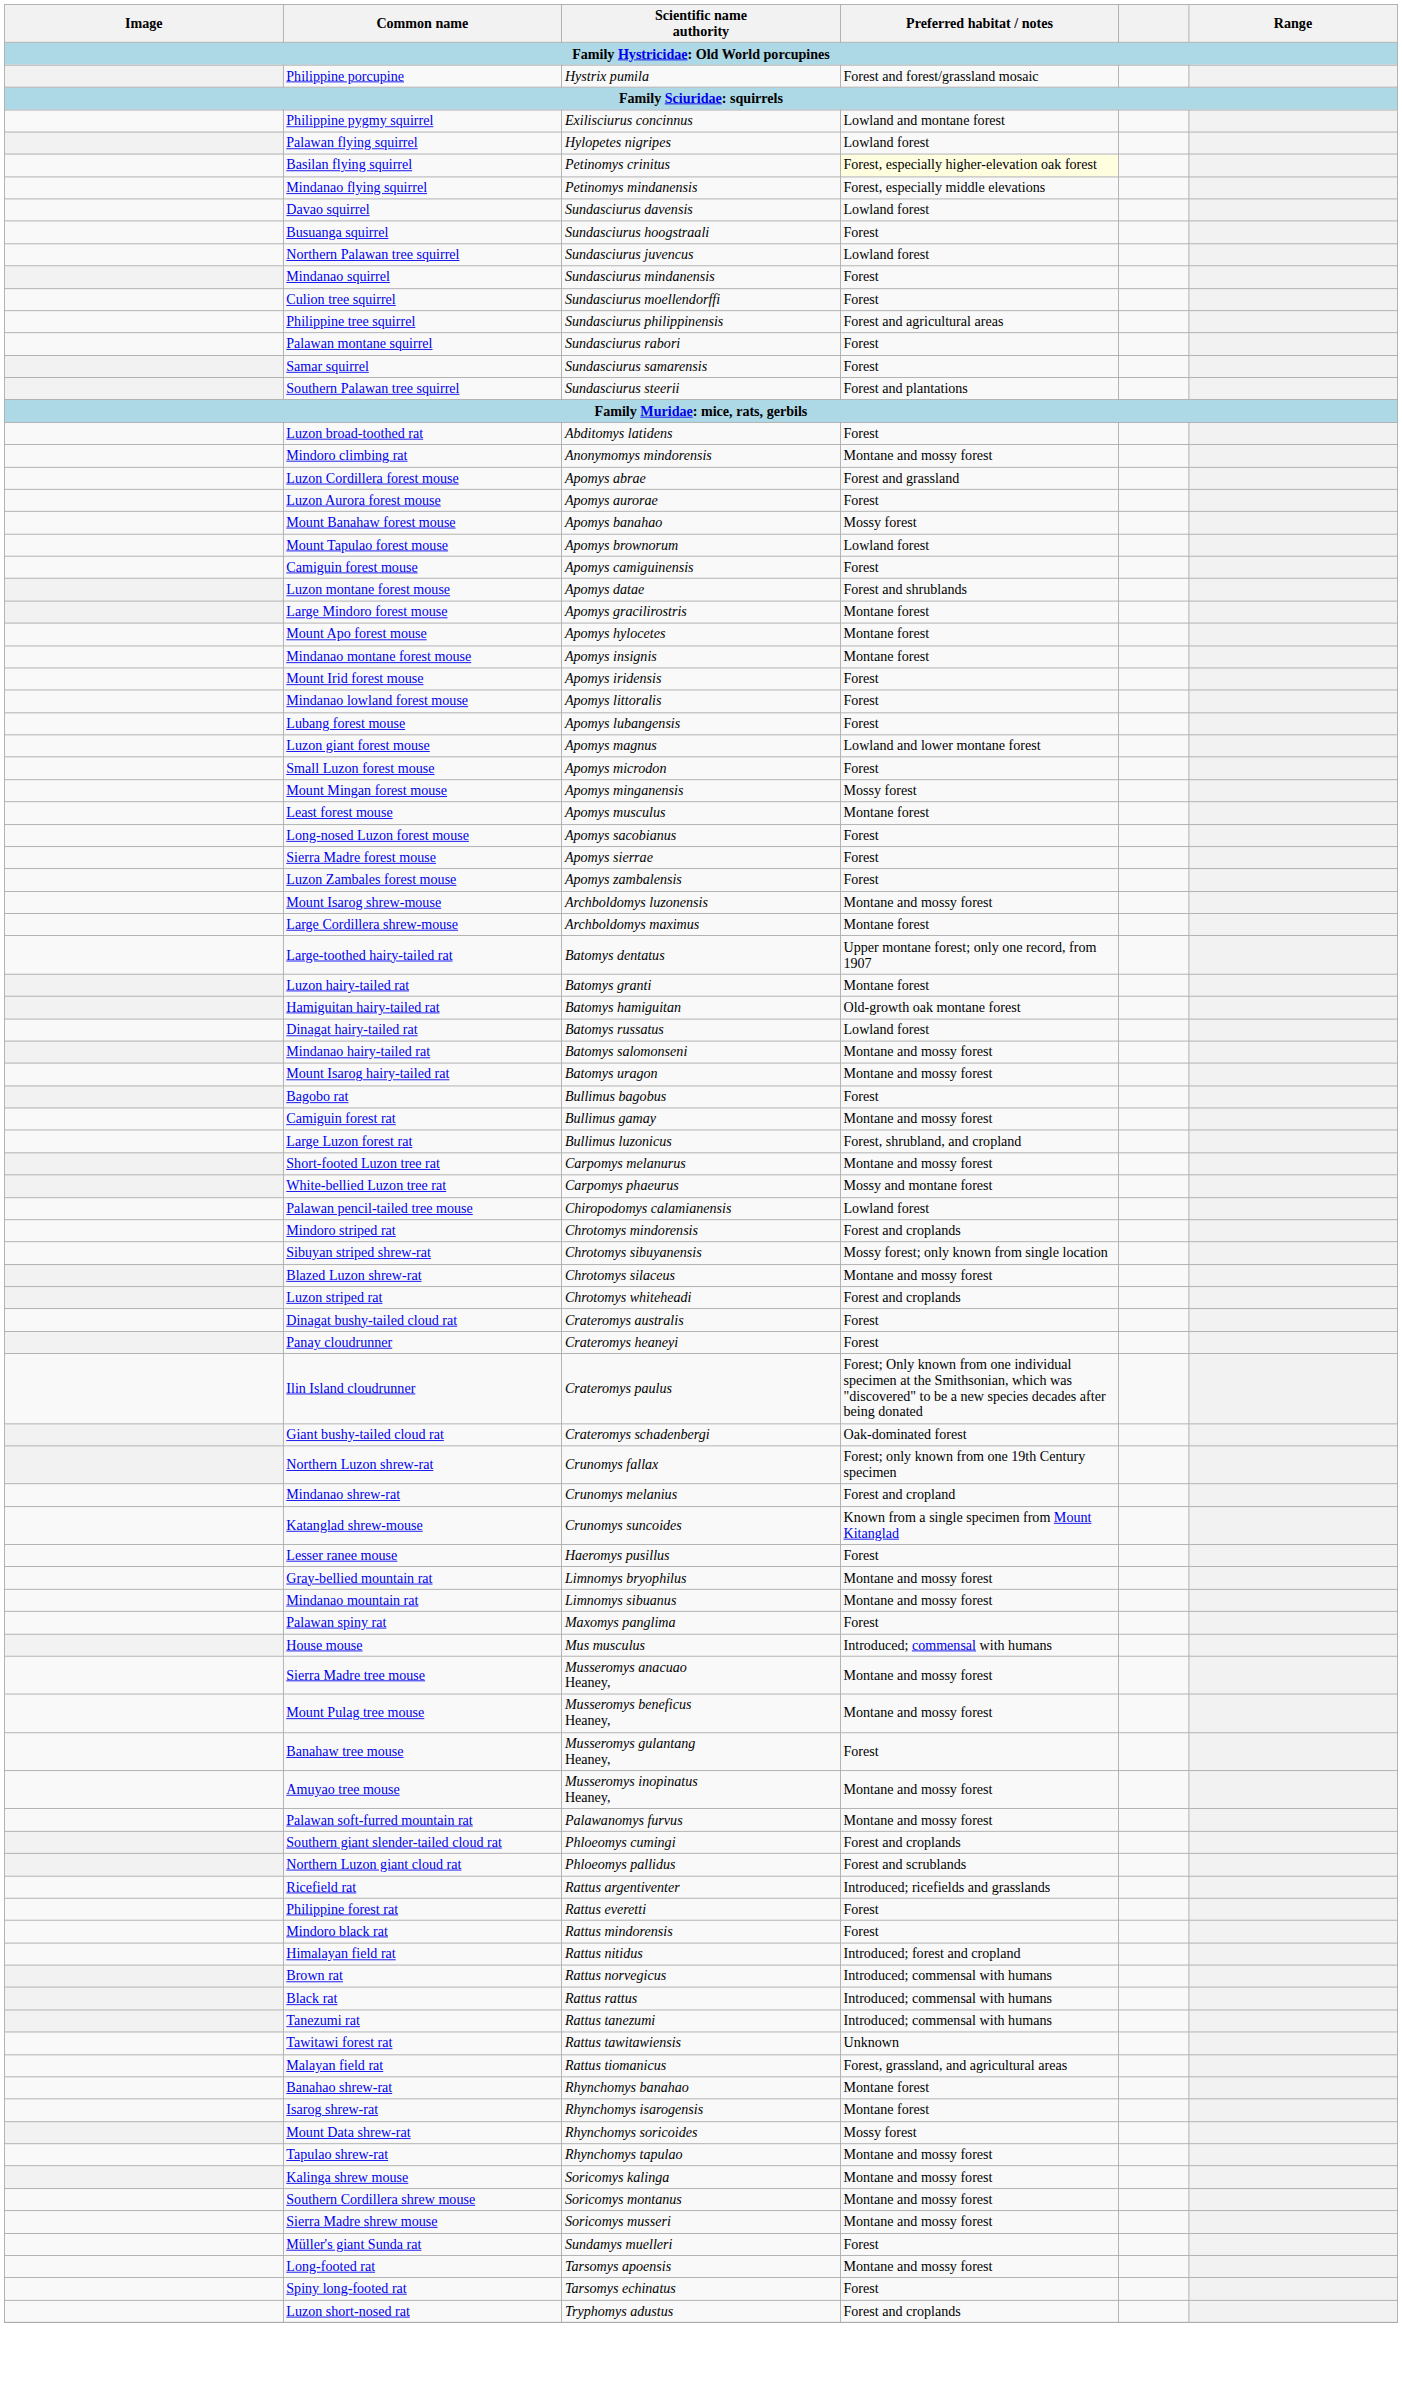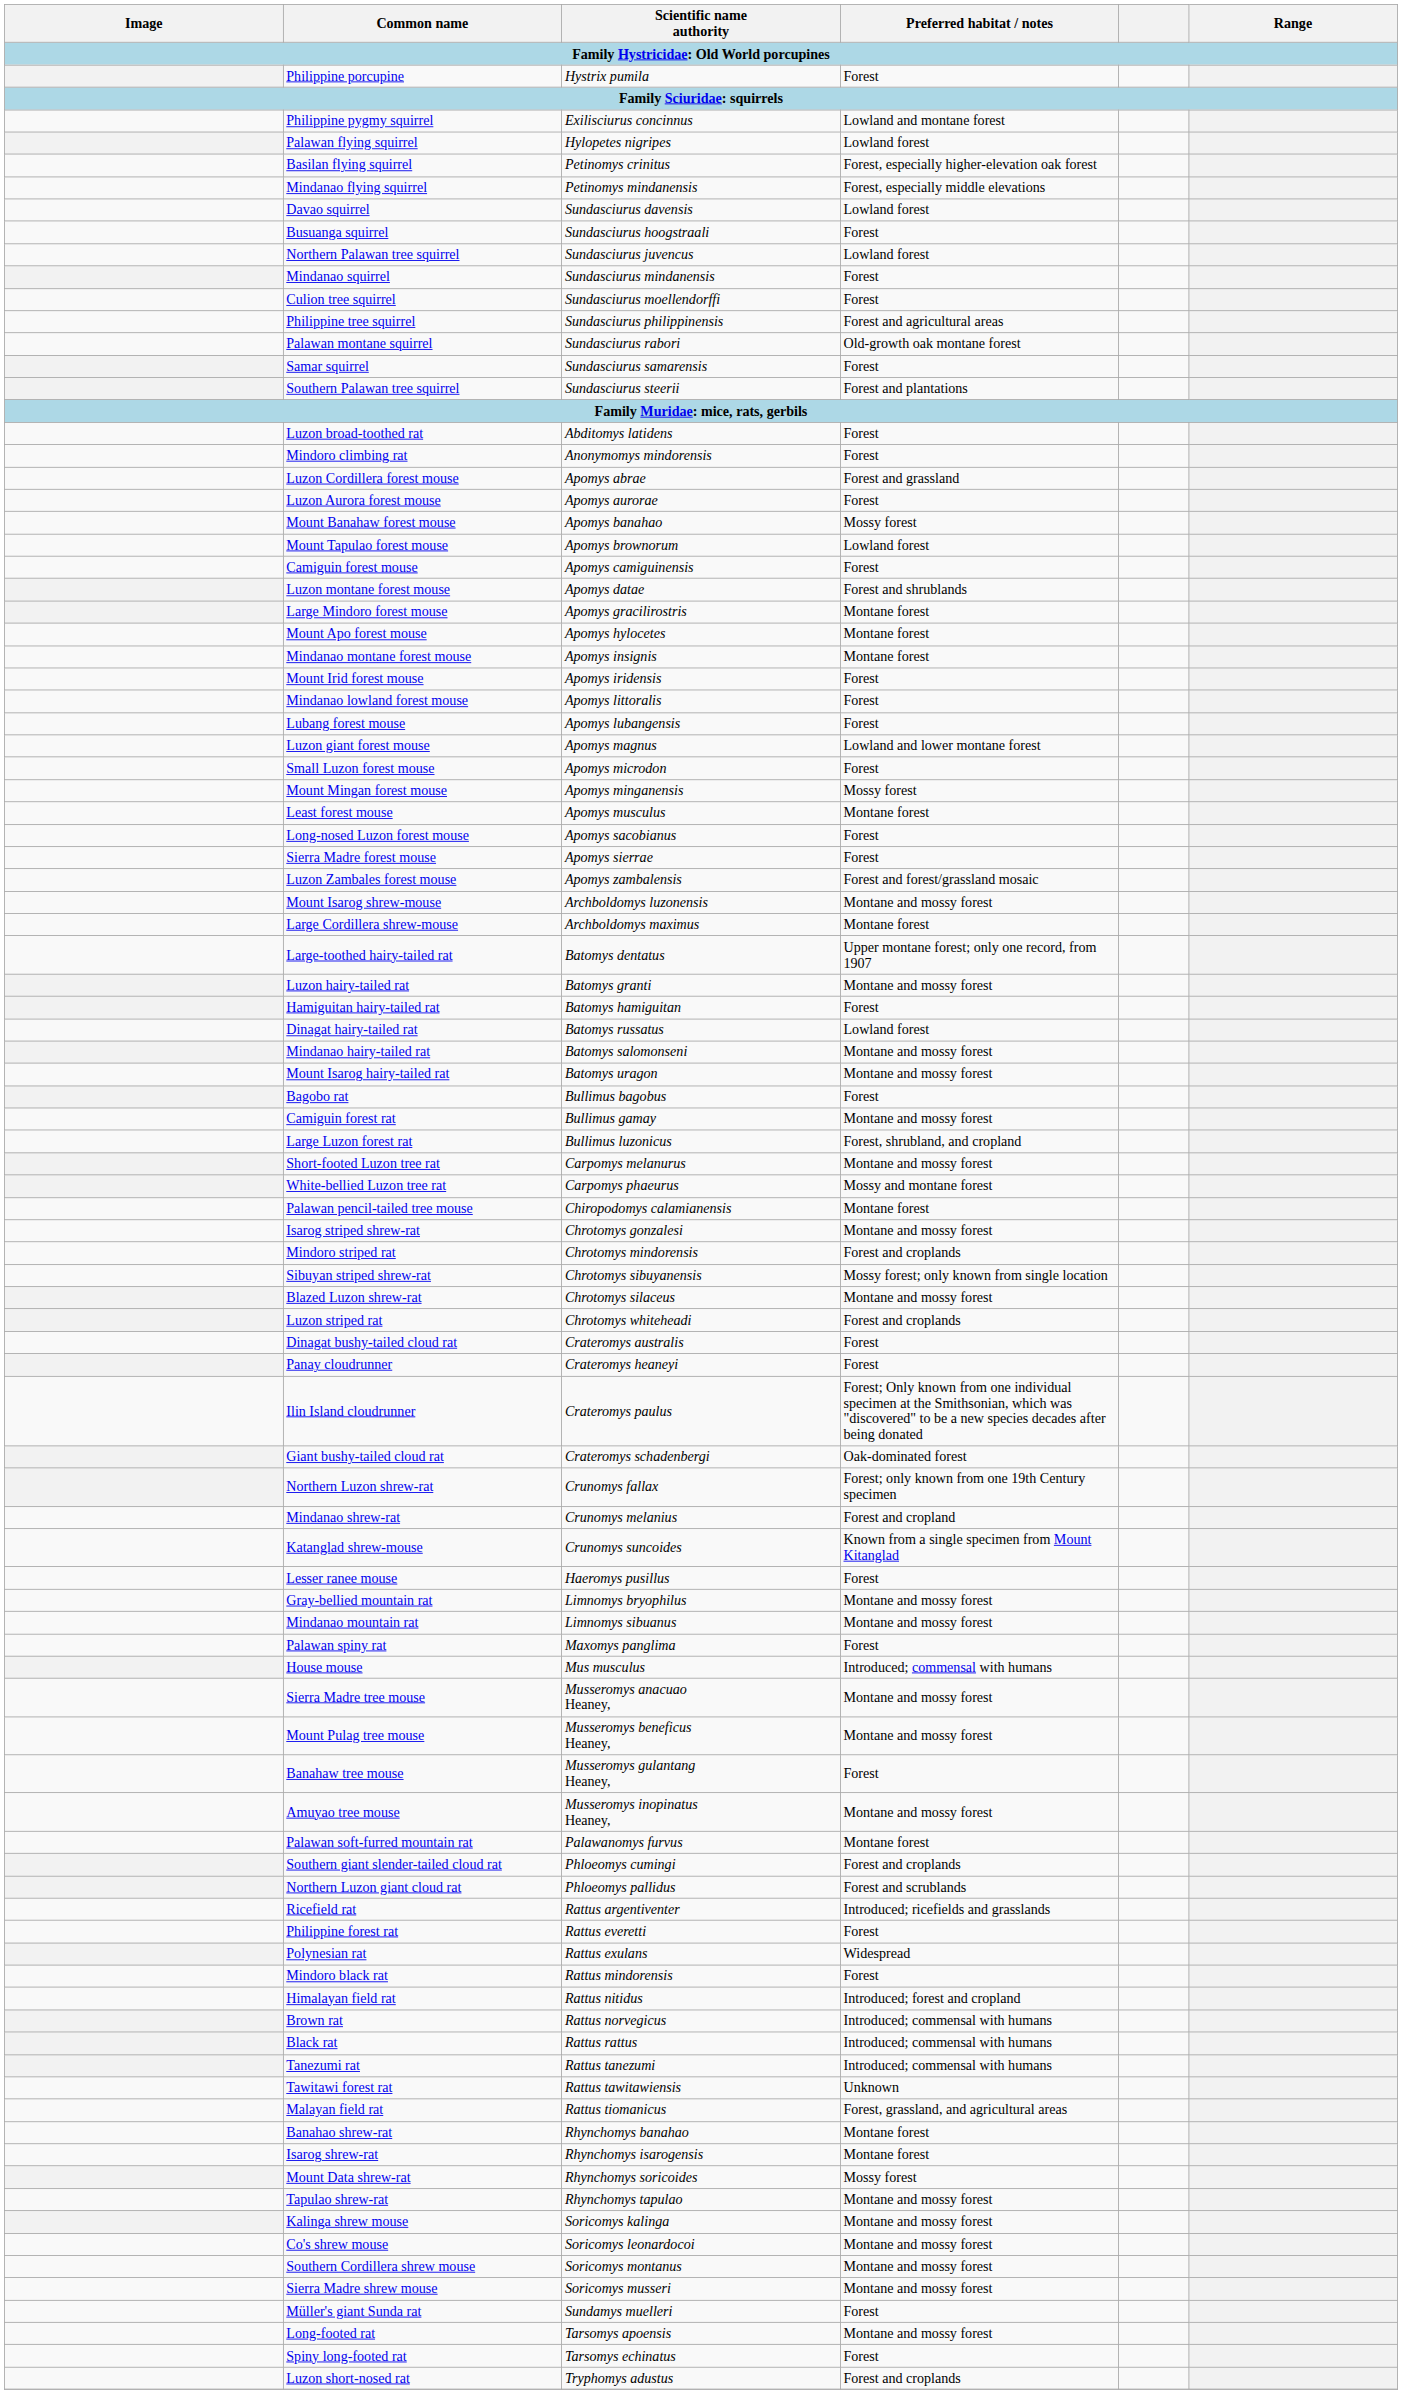Philippine porcupine | Preferred habitat / notes: Forest and forest/grassland mosaic -> Forest
Basilan flying squirrel | Preferred habitat / notes: lightyellow background -> no background
Palawan montane squirrel | Preferred habitat / notes: Forest -> Old-growth oak montane forest
Mindoro climbing rat | Preferred habitat / notes: Montane and mossy forest -> Forest
Luzon Zambales forest mouse | Preferred habitat / notes: Forest -> Forest and forest/grassland mosaic
Luzon hairy-tailed rat | Preferred habitat / notes: Montane forest -> Montane and mossy forest
Hamiguitan hairy-tailed rat | Preferred habitat / notes: Old-growth oak montane forest -> Forest
Palawan pencil-tailed tree mouse | Preferred habitat / notes: Lowland forest -> Montane forest
+ row: Isarog striped shrew-rat | Chrotomys gonzalesi | Montane and mossy forest
Palawan soft-furred mountain rat | Preferred habitat / notes: Montane and mossy forest -> Montane forest
+ row: Polynesian rat | Rattus exulans | Widespread
+ row: Co's shrew mouse | Soricomys leonardocoi | Montane and mossy forest
